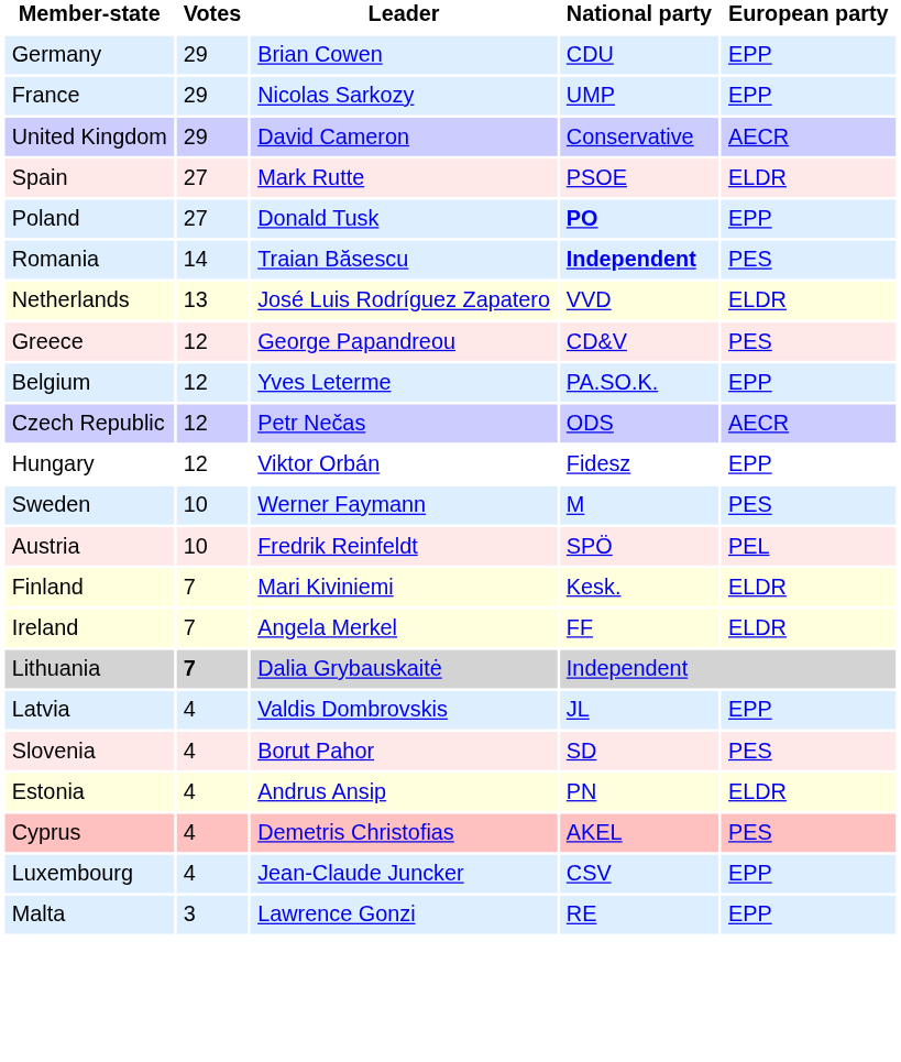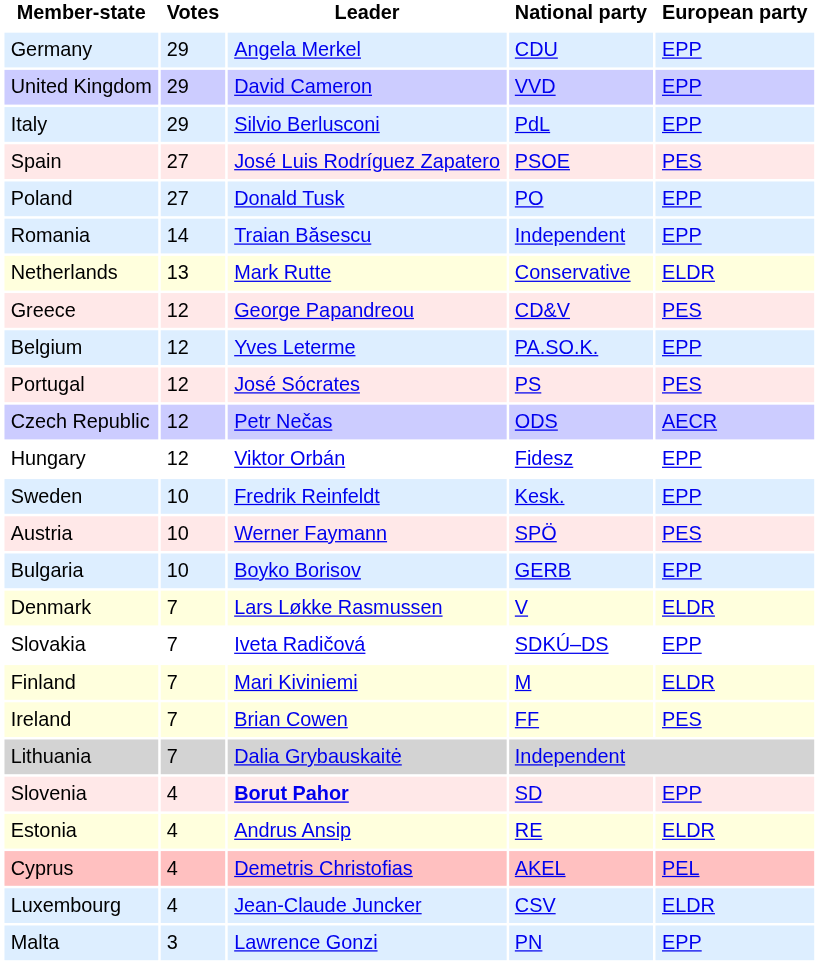Germany | Leader: Brian Cowen -> Angela Merkel
- row: France | 29 | Nicolas Sarkozy | UMP | EPP
United Kingdom | National party: Conservative -> VVD
United Kingdom | European party: AECR -> EPP
+ row: Italy | 29 | Silvio Berlusconi | PdL | EPP
Spain | Leader: Mark Rutte -> José Luis Rodríguez Zapatero
Spain | European party: ELDR -> PES
Poland | National party: bold -> normal
Romania | National party: bold -> normal
Romania | European party: PES -> EPP
Netherlands | Leader: José Luis Rodríguez Zapatero -> Mark Rutte
Netherlands | National party: VVD -> Conservative
+ row: Portugal | 12 | José Sócrates | PS | PES
Sweden | Leader: Werner Faymann -> Fredrik Reinfeldt
Sweden | National party: M -> Kesk.
Sweden | European party: PES -> EPP
Austria | Leader: Fredrik Reinfeldt -> Werner Faymann
Austria | European party: PEL -> PES
+ row: Bulgaria | 10 | Boyko Borisov | GERB | EPP
+ row: Denmark | 7 | Lars Løkke Rasmussen | V | ELDR
+ row: Slovakia | 7 | Iveta Radičová | SDKÚ–DS | EPP
Finland | National party: Kesk. -> M
Ireland | Leader: Angela Merkel -> Brian Cowen
Ireland | European party: ELDR -> PES
Lithuania | Votes: bold -> normal
- row: Latvia | 4 | Valdis Dombrovskis | JL | EPP
Slovenia | Leader: normal -> bold
Slovenia | European party: PES -> EPP
Estonia | National party: PN -> RE
Cyprus | European party: PES -> PEL
Luxembourg | European party: EPP -> ELDR
Malta | National party: RE -> PN
